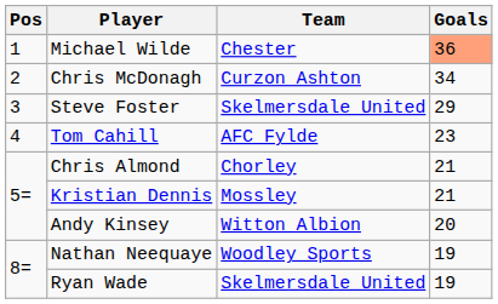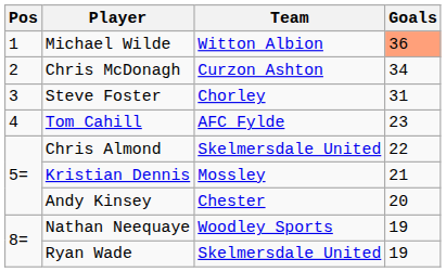Michael Wilde | Team: Chester -> Witton Albion
Steve Foster | Team: Skelmersdale United -> Chorley
Steve Foster | Goals: 29 -> 31
Chris Almond | Team: Chorley -> Skelmersdale United
Chris Almond | Goals: 21 -> 22
Andy Kinsey | Team: Witton Albion -> Chester
